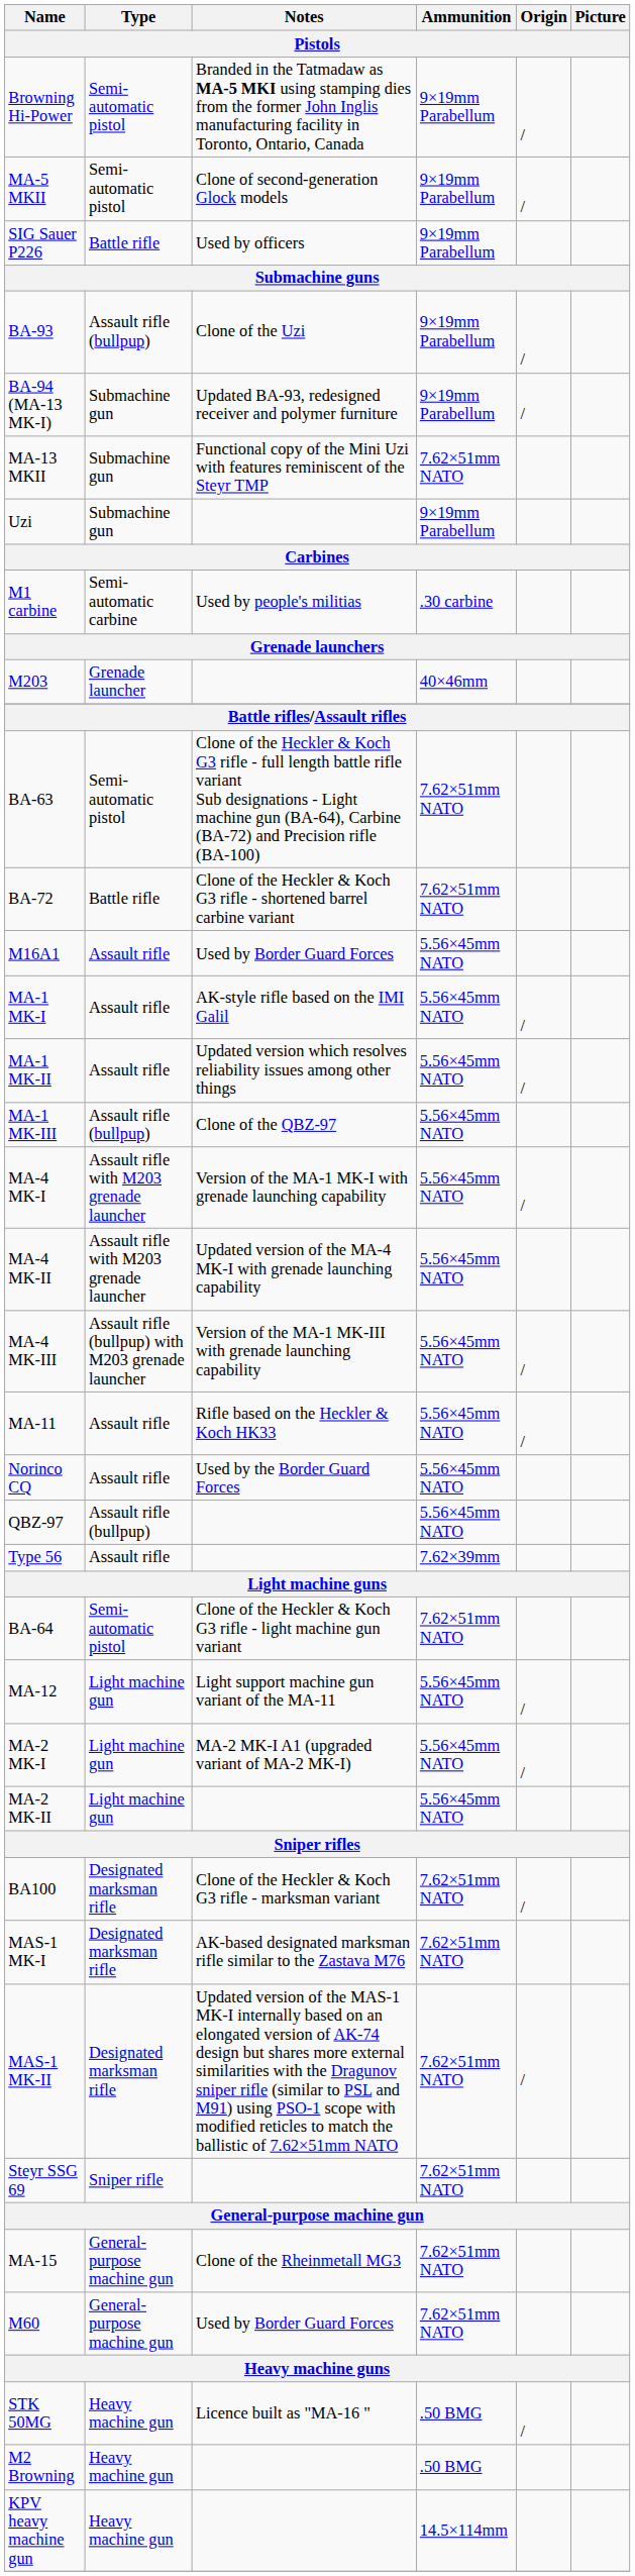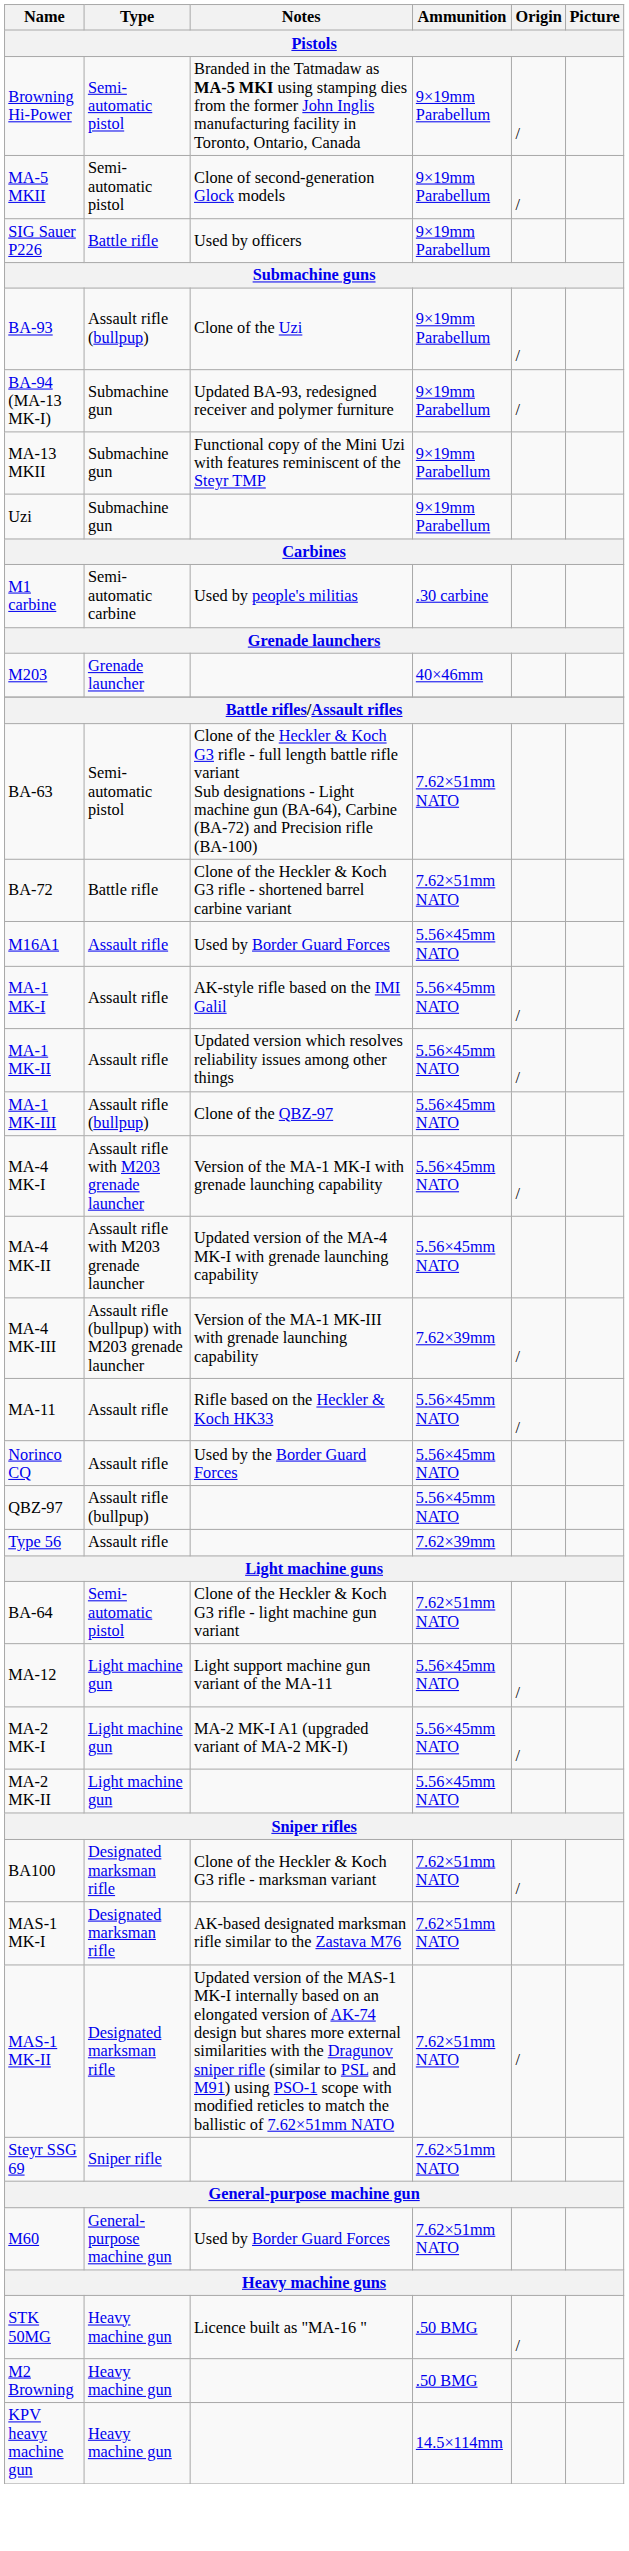MA-13 MKII | Ammunition: 7.62×51mm NATO -> 9×19mm Parabellum
MA-4 MK-III | Ammunition: 5.56×45mm NATO -> 7.62×39mm
- row: MA-15 | General-purpose machine gun | Clone of the Rheinmetall MG3 | 7.62×51mm NATO
